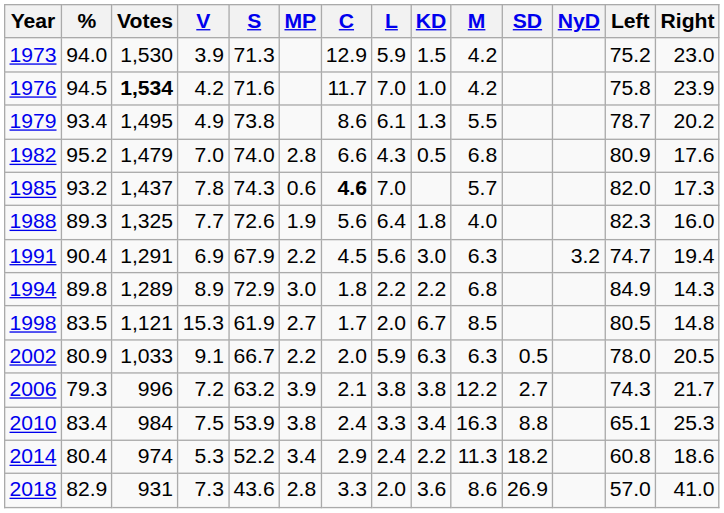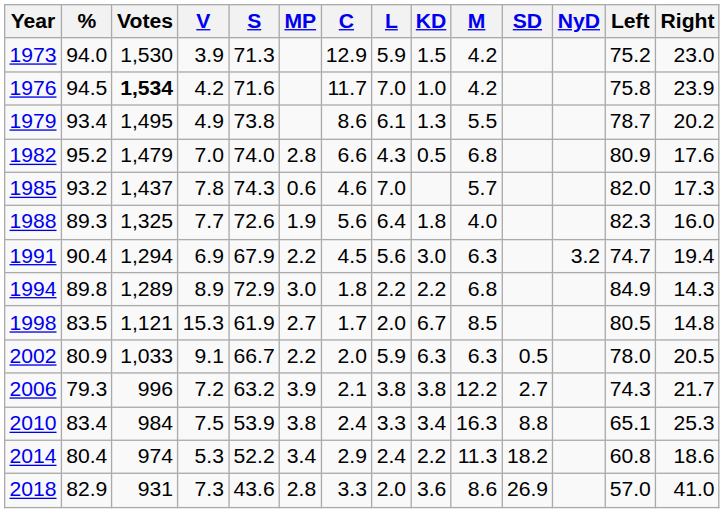1985 | C: bold -> normal
1991 | Votes: 1,291 -> 1,294
